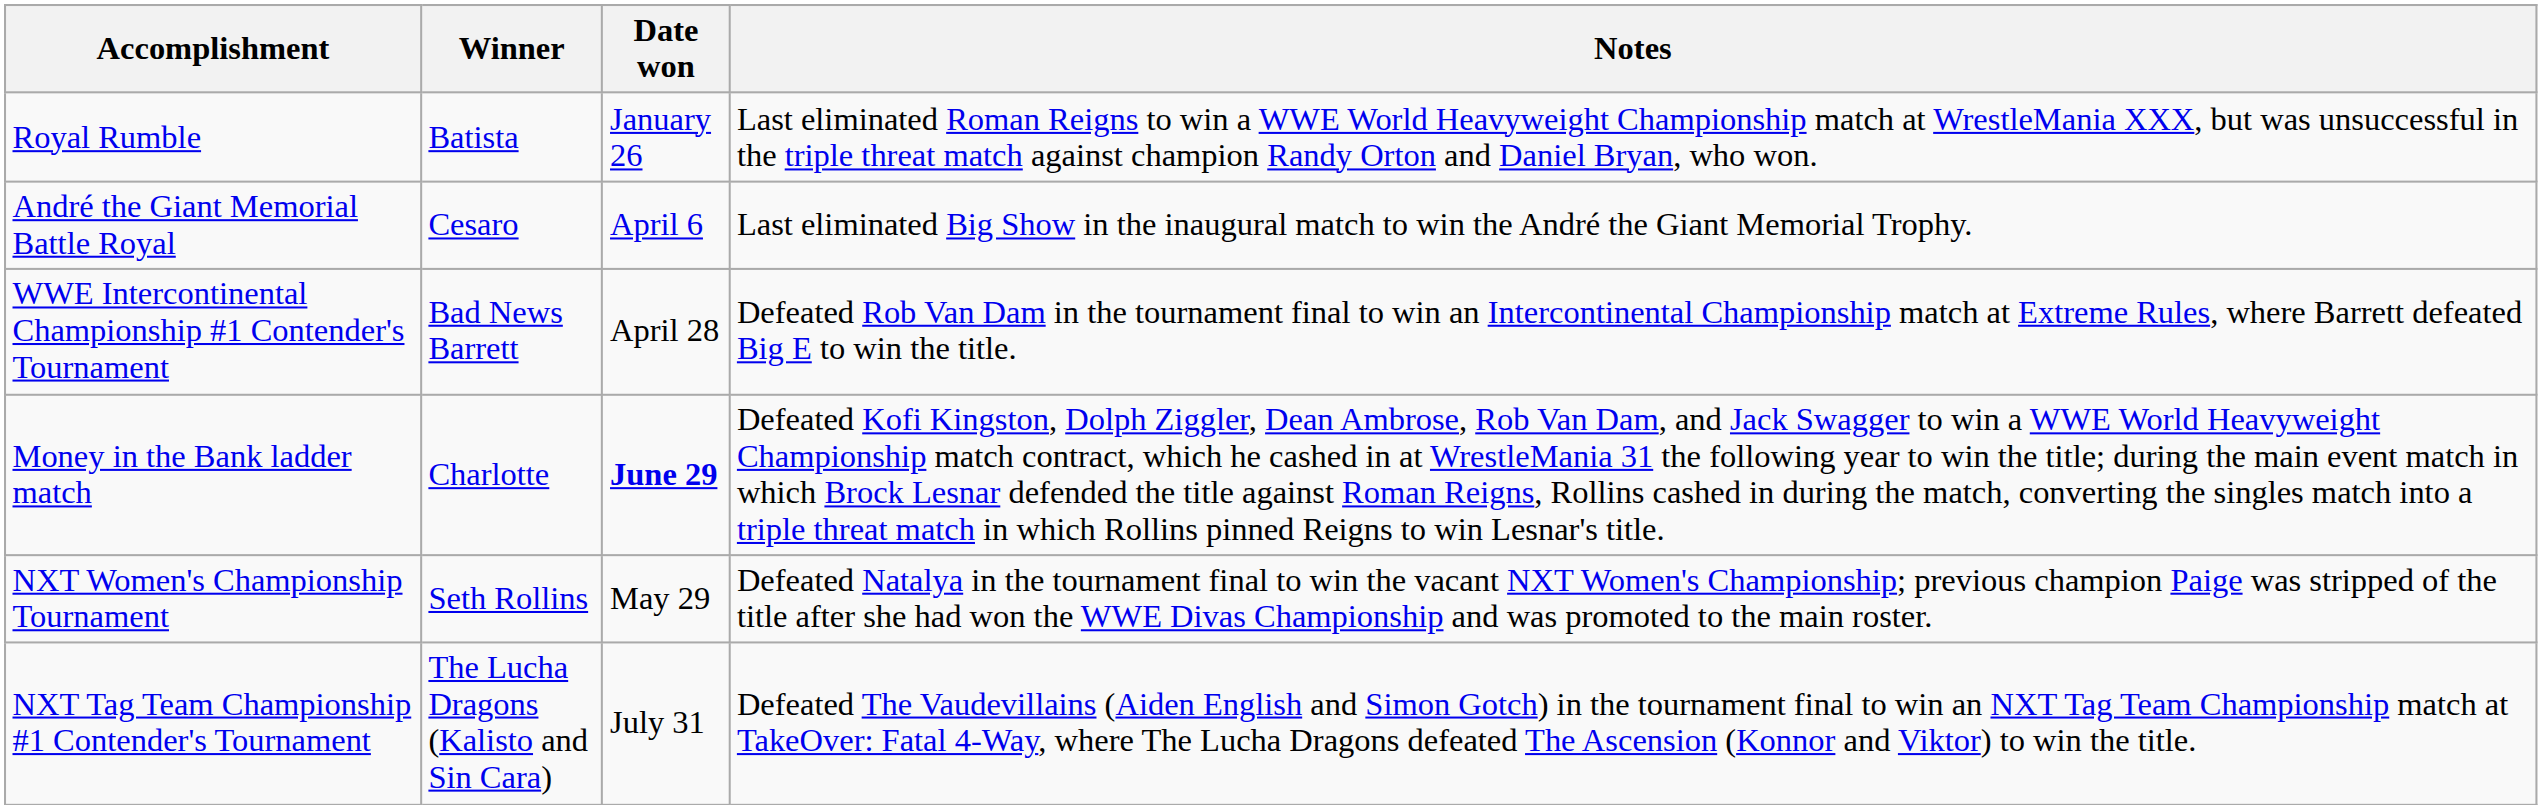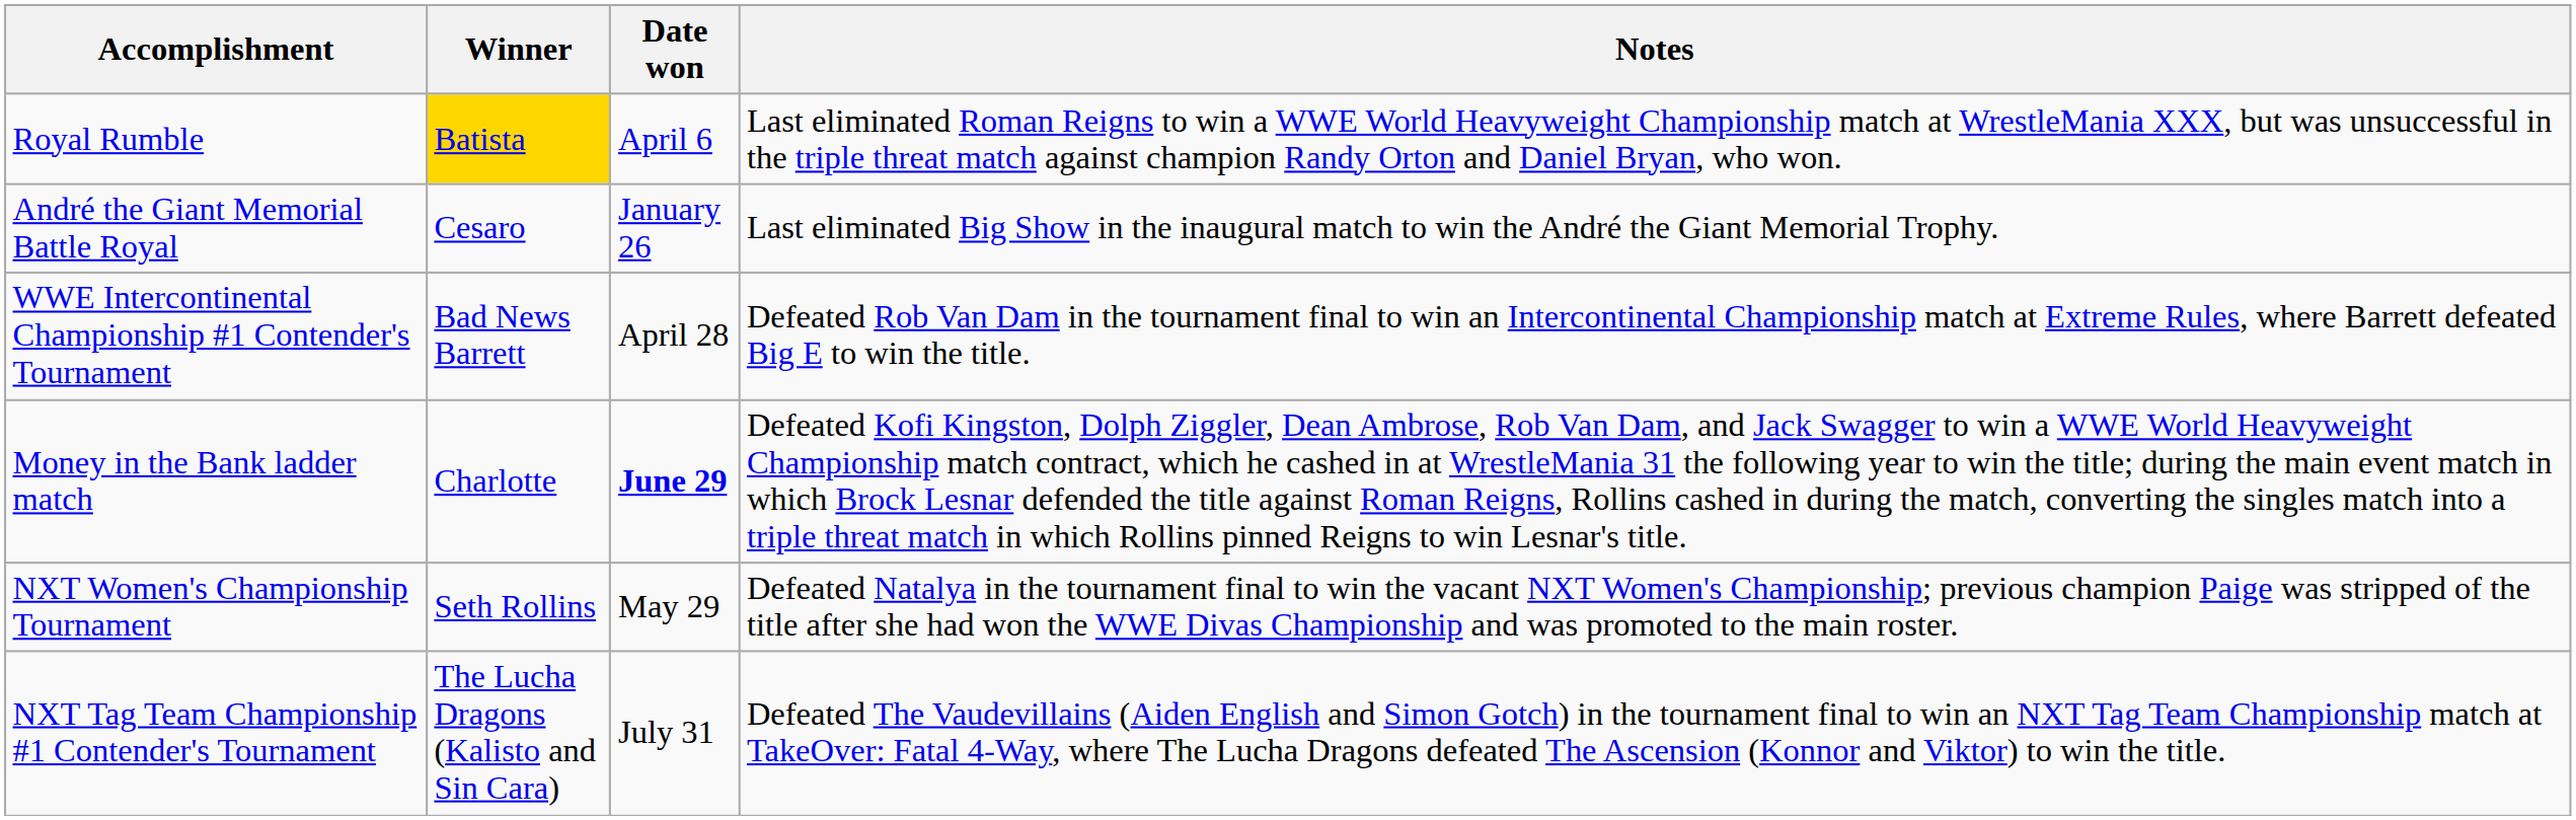Royal Rumble | Winner: no background -> gold background
Royal Rumble | Date won: January 26 -> April 6
André the Giant Memorial Battle Royal | Date won: April 6 -> January 26
